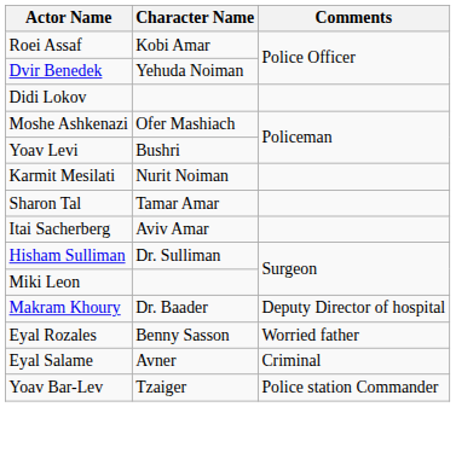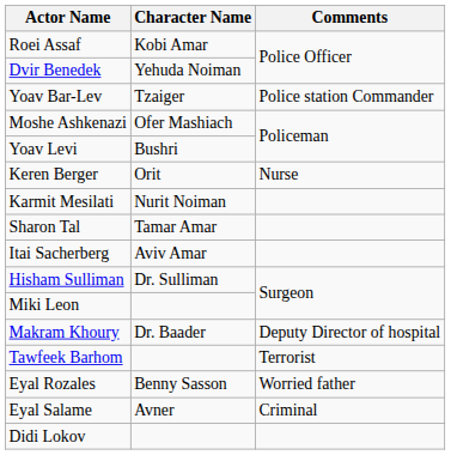rows swapped: Yoav Bar-Lev <-> Didi Lokov
+ row: Keren Berger | Orit | Nurse
+ row: Tawfeek Barhom | Terrorist
